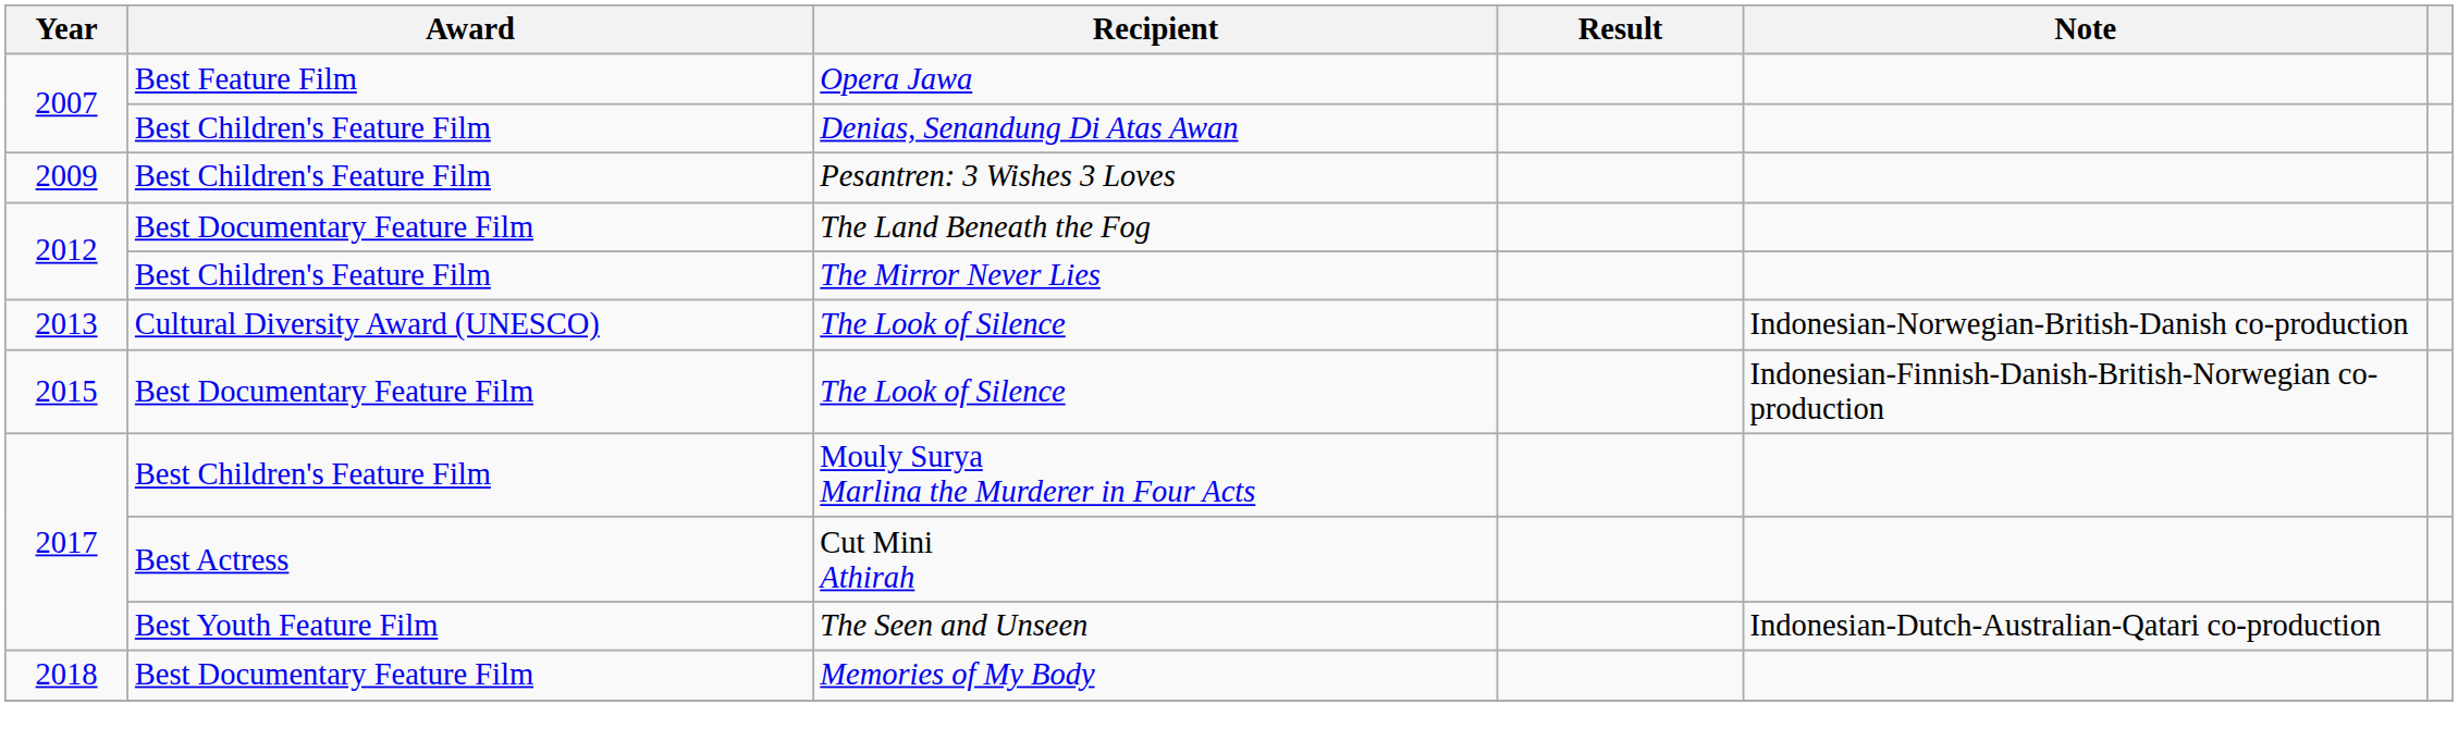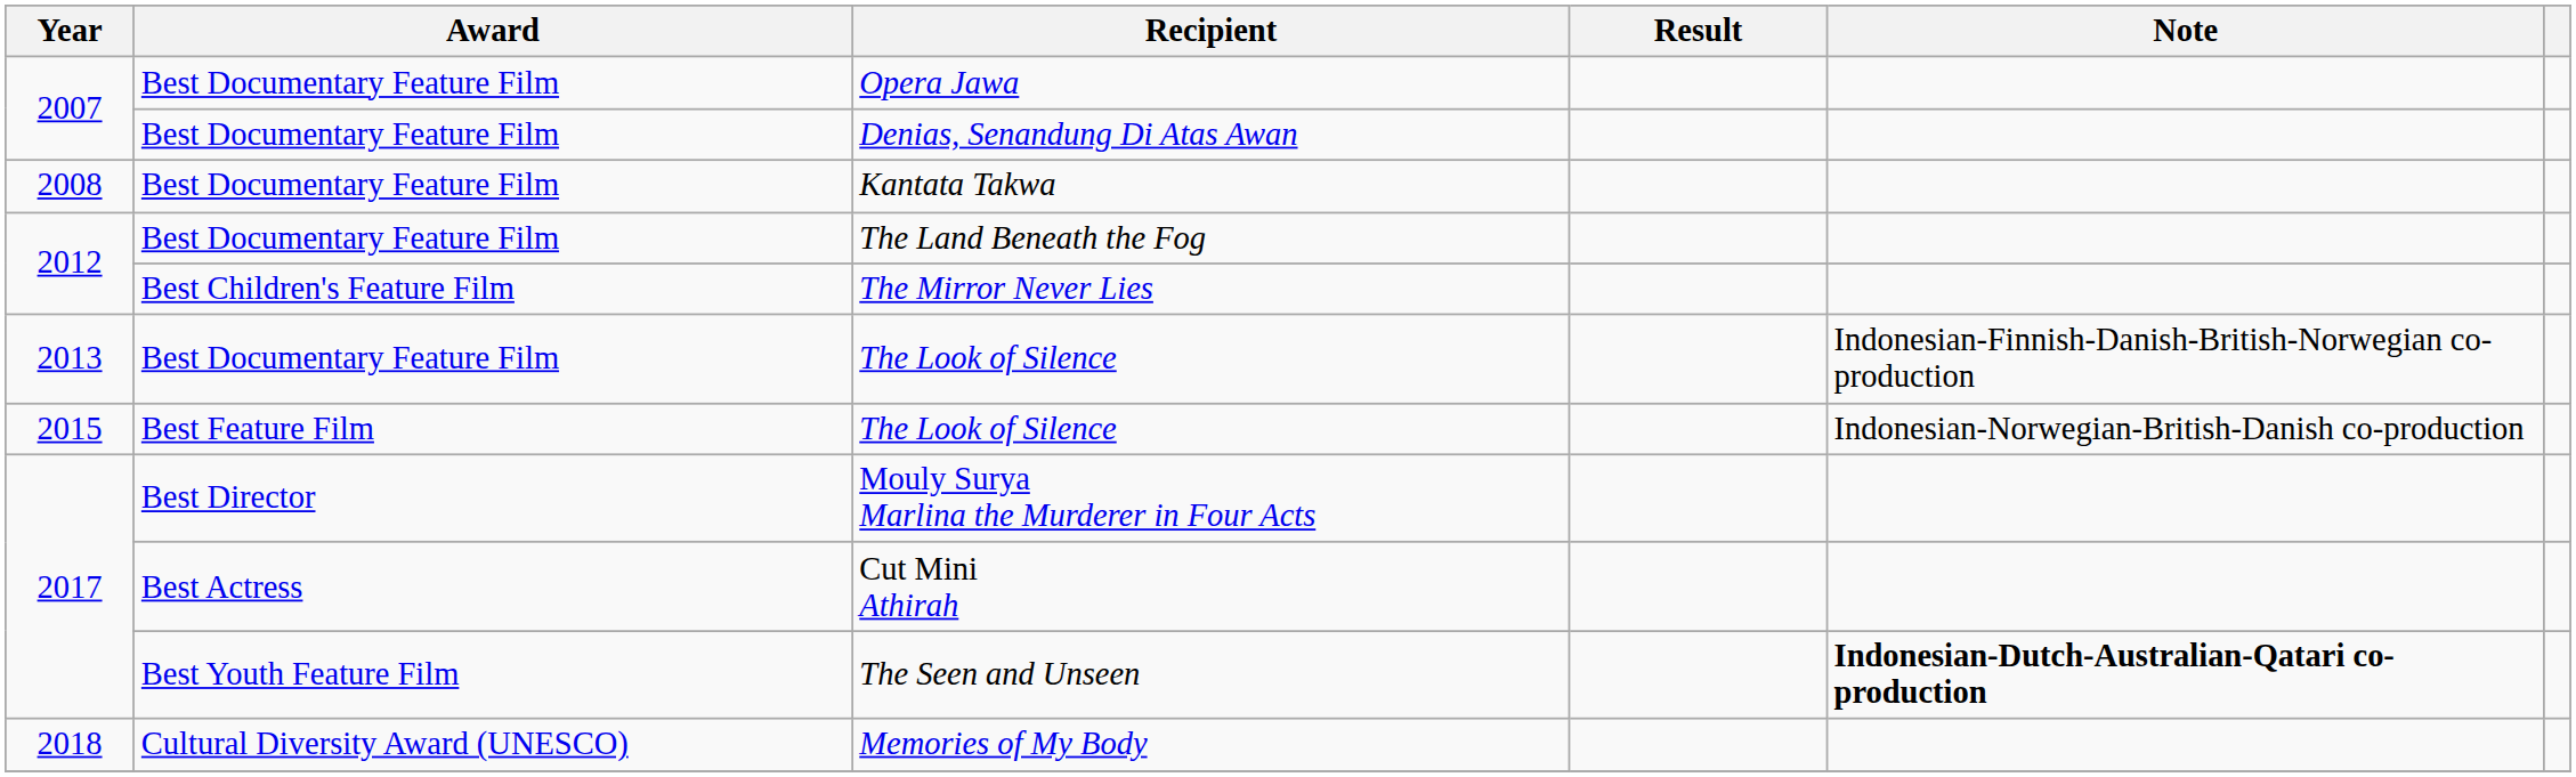Opera Jawa | Award: Best Feature Film -> Best Documentary Feature Film
Denias, Senandung Di Atas Awan | Award: Best Children's Feature Film -> Best Documentary Feature Film
+ row: 2008 | Best Documentary Feature Film | Kantata Takwa
- row: 2009 | Best Children's Feature Film | Pesantren: 3 Wishes 3 Loves
2013 / The Look of Silence | Award: Cultural Diversity Award (UNESCO) -> Best Documentary Feature Film
2013 / The Look of Silence | Note: Indonesian-Norwegian-British-Danish co-production -> Indonesian-Finnish-Danish-British-Norwegian co-production
2015 / The Look of Silence | Award: Best Documentary Feature Film -> Best Feature Film
2015 / The Look of Silence | Note: Indonesian-Finnish-Danish-British-Norwegian co-production -> Indonesian-Norwegian-British-Danish co-production
Mouly Surya Marlina the Murderer in Four Acts | Award: Best Children's Feature Film -> Best Director
The Seen and Unseen | Note: normal -> bold
Memories of My Body | Award: Best Documentary Feature Film -> Cultural Diversity Award (UNESCO)
